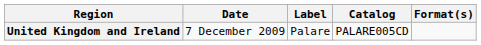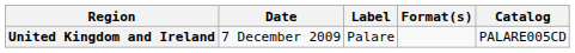columns swapped: Format(s) <-> Catalog
